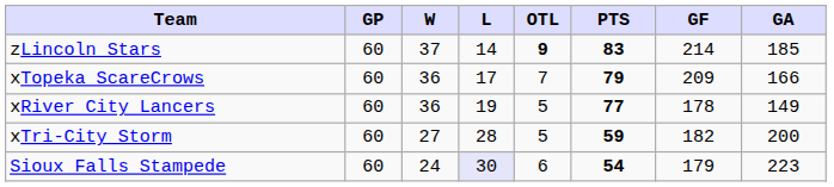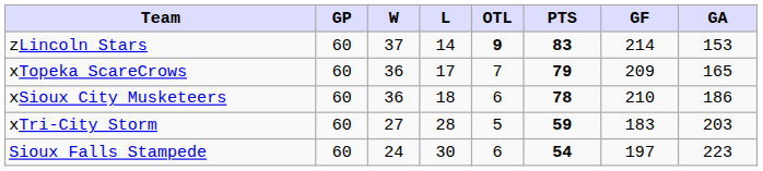zLincoln Stars | GA: 185 -> 153
xTopeka ScareCrows | GA: 166 -> 165
+ row: xSioux City Musketeers | 60 | 36 | 18 | 6 | 78 | 210 | 186
- row: xRiver City Lancers | 60 | 36 | 19 | 5 | 77 | 178 | 149
xTri-City Storm | GF: 182 -> 183
xTri-City Storm | GA: 200 -> 203
Sioux Falls Stampede | L: lavender background -> no background
Sioux Falls Stampede | GF: 179 -> 197
